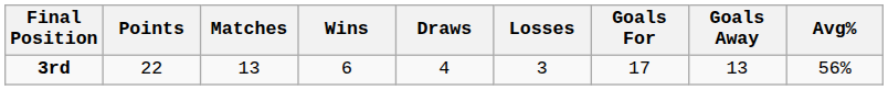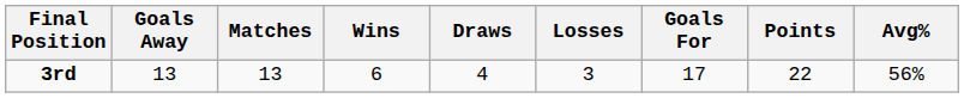columns swapped: Points <-> Goals Away
